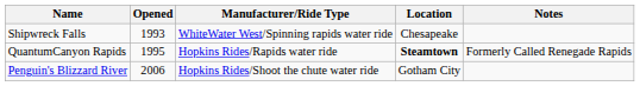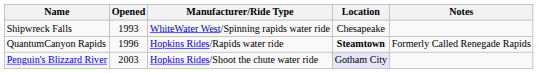QuantumCanyon Rapids | Opened: 1995 -> 1996
Penguin's Blizzard River | Opened: 2006 -> 2003
Penguin's Blizzard River | Location: no background -> lavender background
